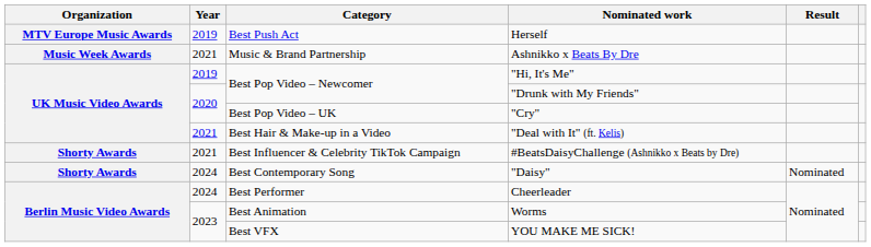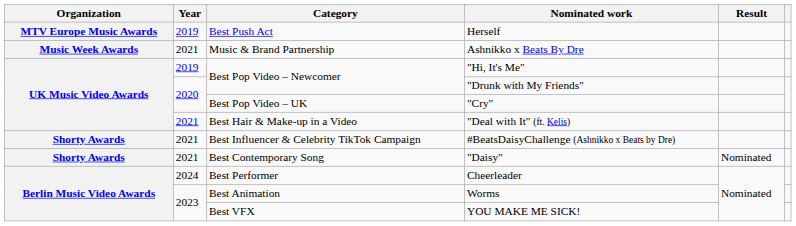"Daisy" | Year: 2024 -> 2021
